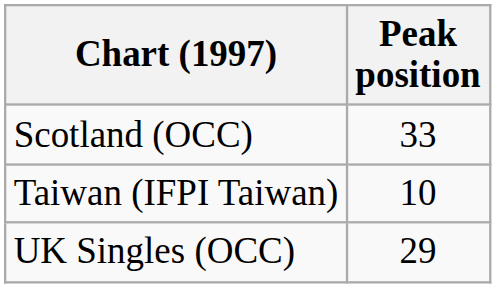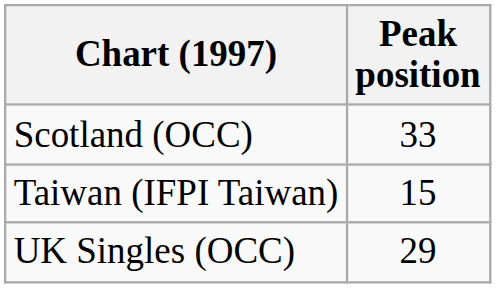Taiwan (IFPI Taiwan) | Peak position: 10 -> 15
